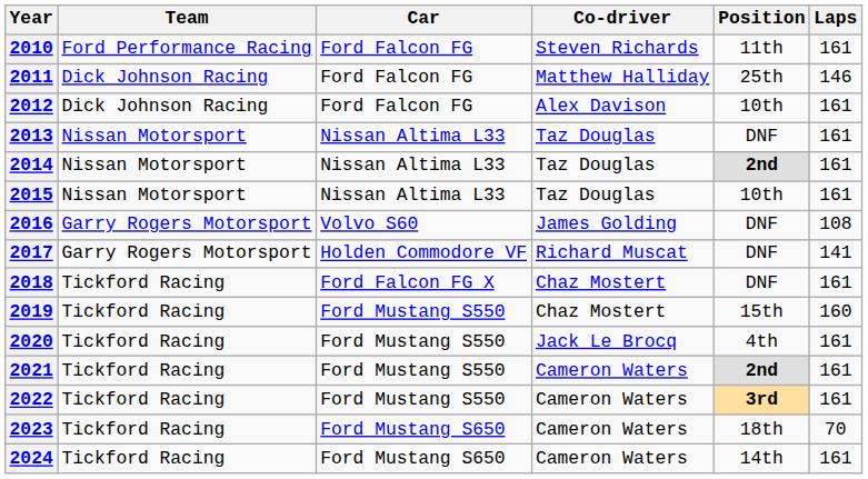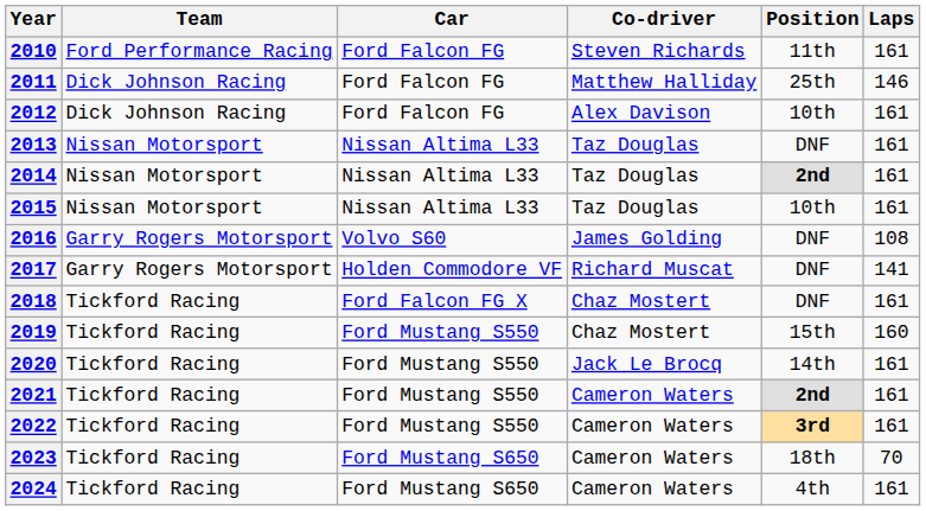2020 | Position: 4th -> 14th
2024 | Position: 14th -> 4th
